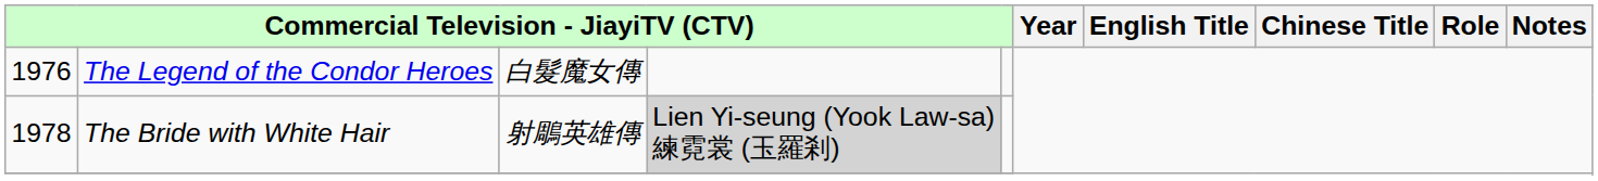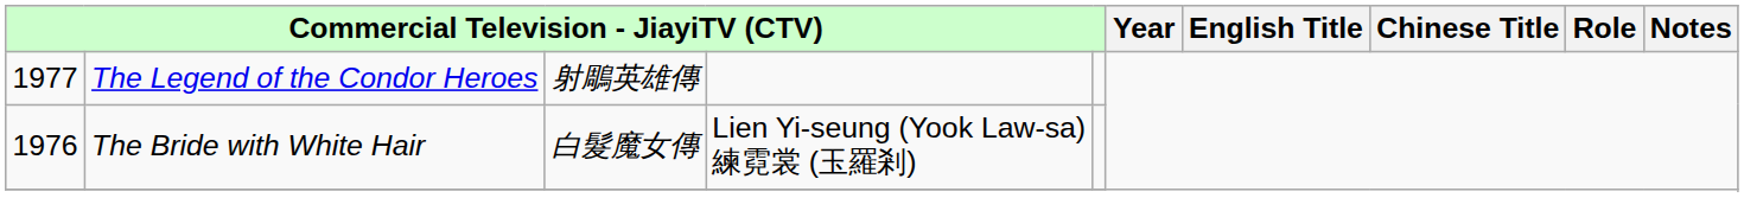The Legend of the Condor Heroes | column 1: 1976 -> 1977
The Legend of the Condor Heroes | column 3: 白髮魔女傳 -> 射鵰英雄傳
The Bride with White Hair | column 1: 1978 -> 1976
The Bride with White Hair | column 3: 射鵰英雄傳 -> 白髮魔女傳
The Bride with White Hair | column 4: lightgrey background -> no background
